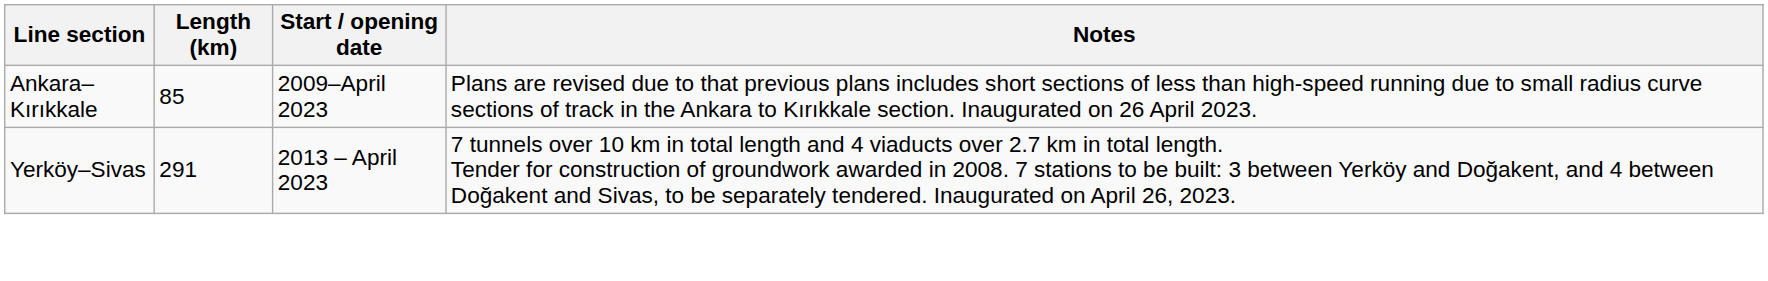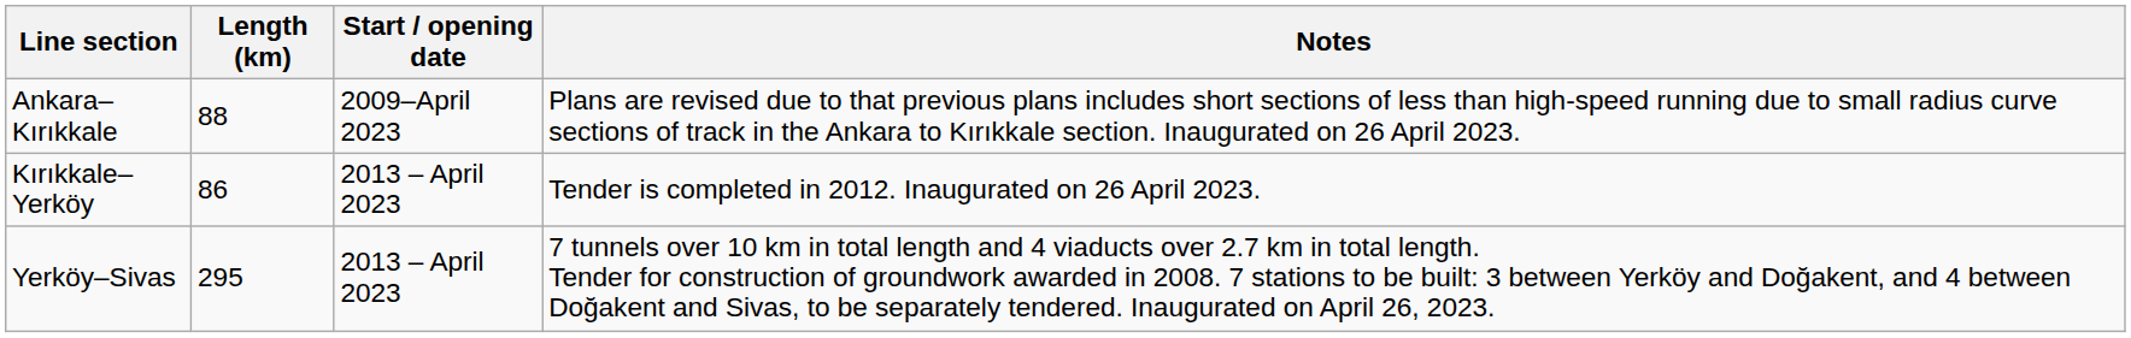Ankara–Kırıkkale | Length (km): 85 -> 88
+ row: Kırıkkale–Yerköy | 86 | 2013 – April 2023 | Tender is completed in 2012. Inaugurated on 26 April 2023.
Yerköy–Sivas | Length (km): 291 -> 295
